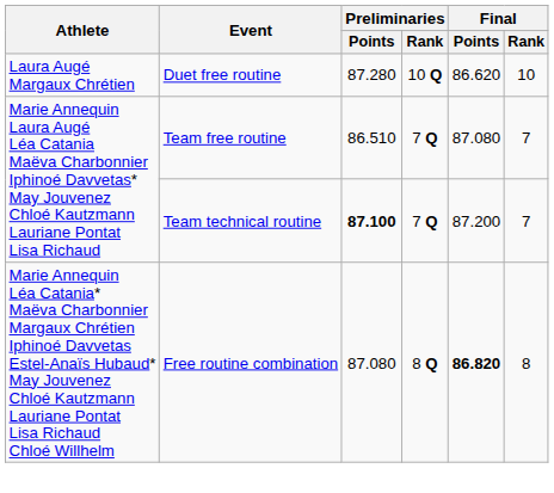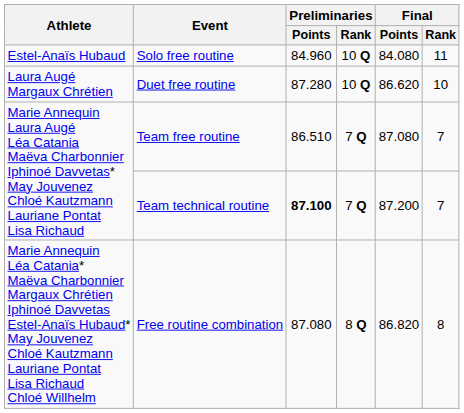+ row: Estel-Anaïs Hubaud | Solo free routine | 84.960 | 10 Q | 84.080 | 11
Free routine combination | Final / Points: bold -> normal
